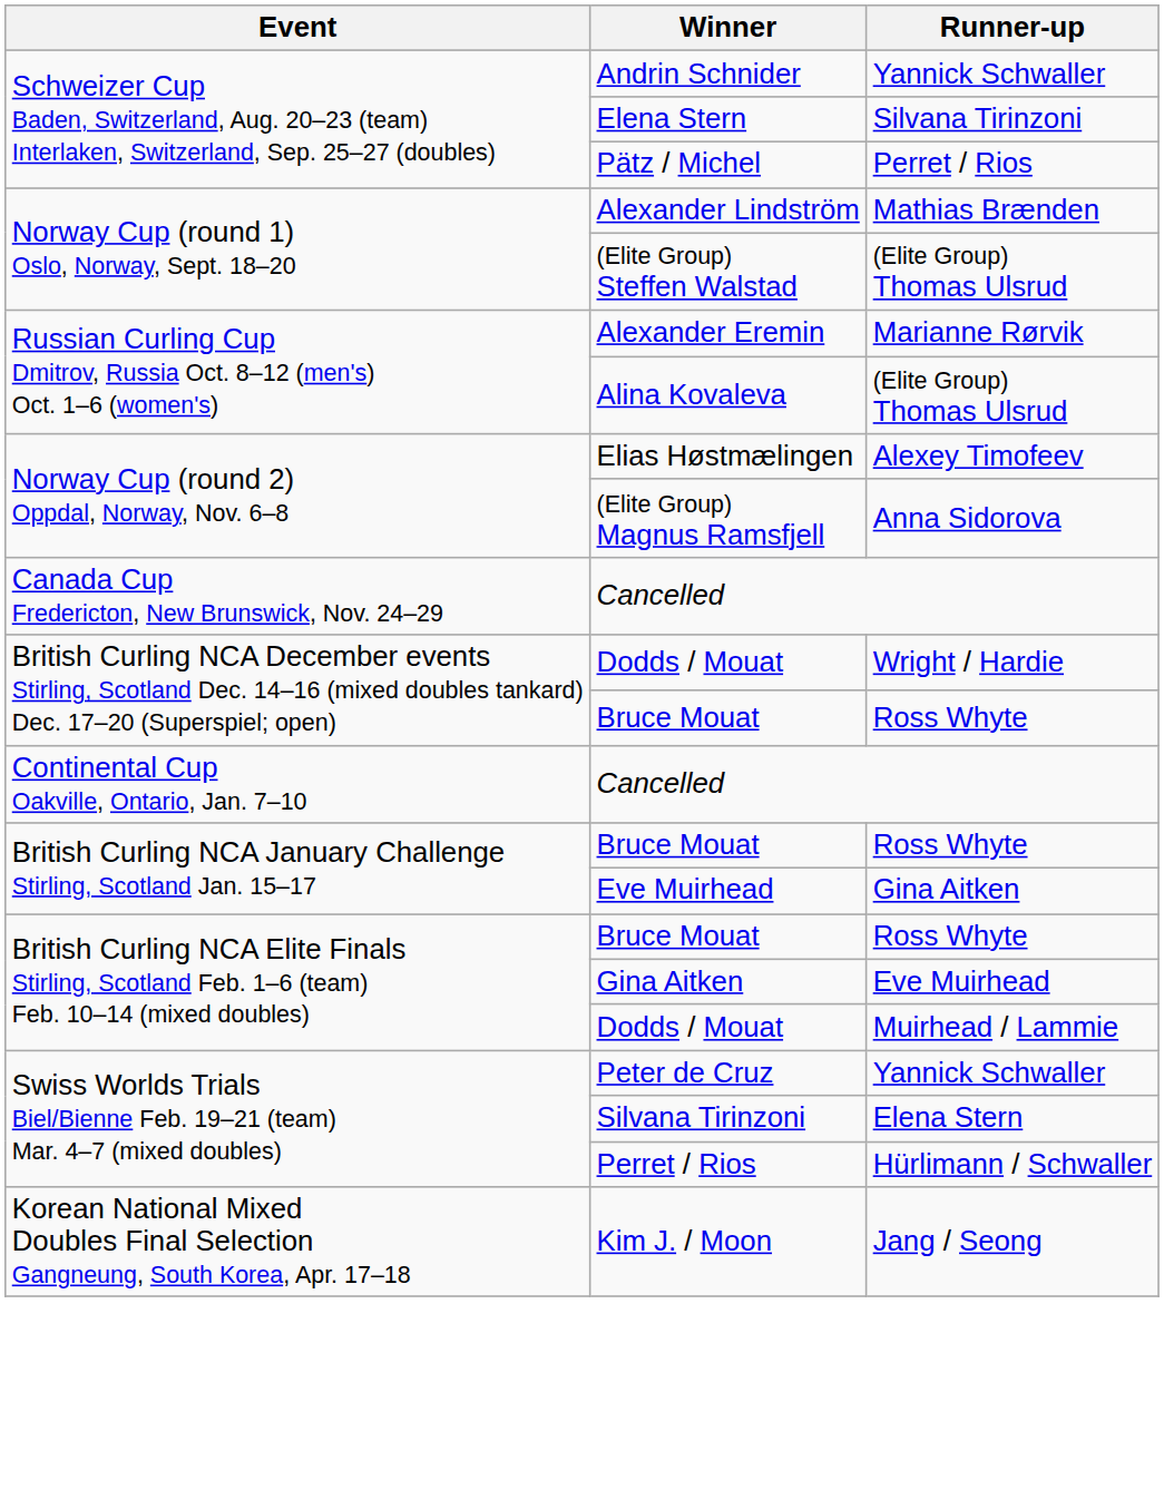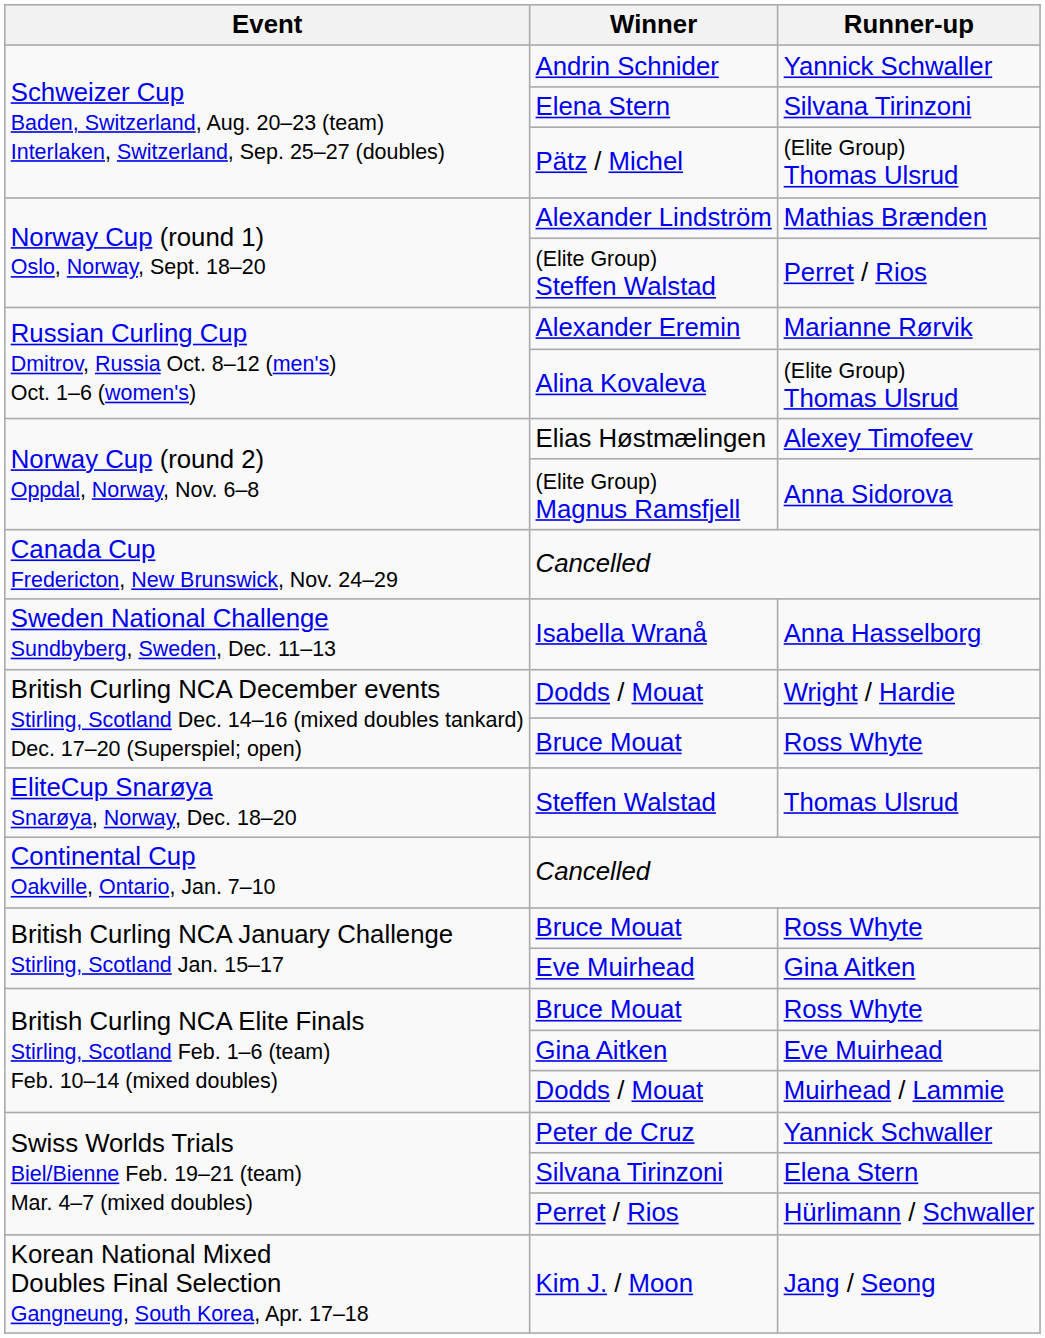Pätz / Michel | Runner-up: Perret / Rios -> (Elite Group) Thomas Ulsrud
(Elite Group) Steffen Walstad | Runner-up: (Elite Group) Thomas Ulsrud -> Perret / Rios
+ row: Sweden National Challenge Sundbyberg, Sweden, Dec. 11–13 | Isabella Wranå | Anna Hasselborg
+ row: EliteCup Snarøya Snarøya, Norway, Dec. 18–20 | Steffen Walstad | Thomas Ulsrud
